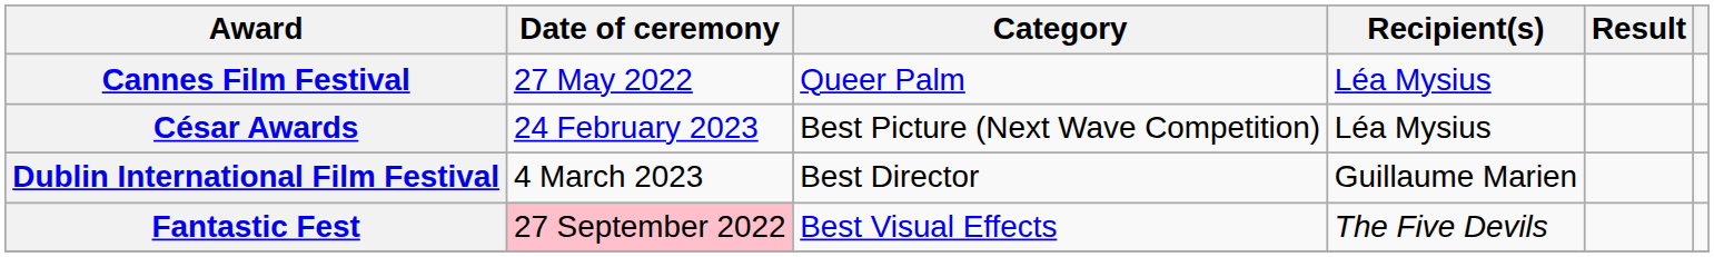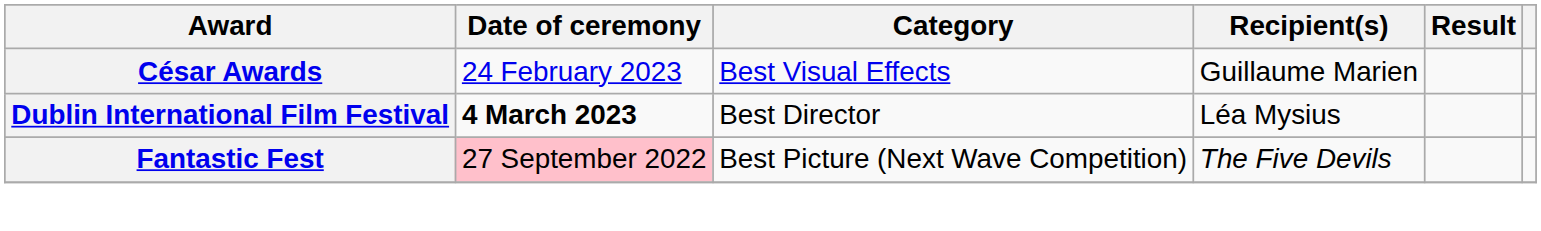- row: Cannes Film Festival | 27 May 2022 | Queer Palm | Léa Mysius
César Awards | Category: Best Picture (Next Wave Competition) -> Best Visual Effects
César Awards | Recipient(s): Léa Mysius -> Guillaume Marien
Dublin International Film Festival | Date of ceremony: normal -> bold
Dublin International Film Festival | Recipient(s): Guillaume Marien -> Léa Mysius
Fantastic Fest | Category: Best Visual Effects -> Best Picture (Next Wave Competition)
